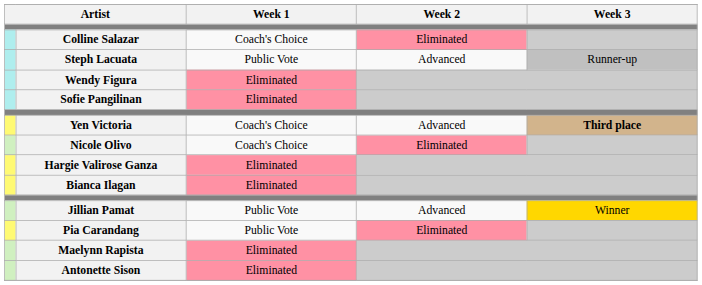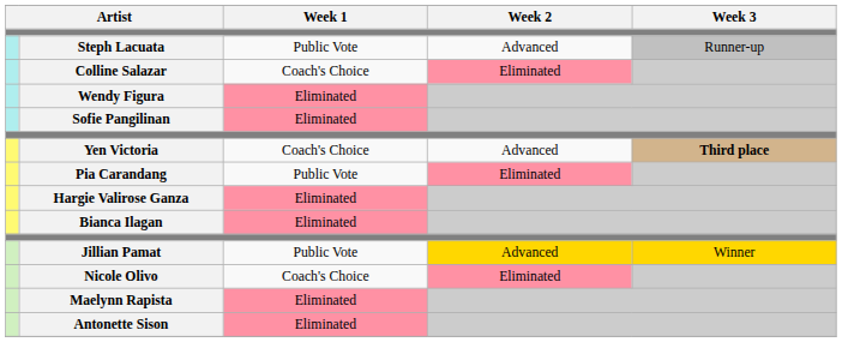rows swapped: Steph Lacuata <-> Colline Salazar
rows swapped: Pia Carandang <-> Nicole Olivo
Jillian Pamat | Week 2: no background -> gold background
